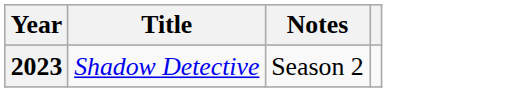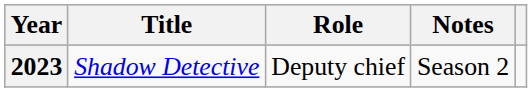+ column: Role | Deputy chief
